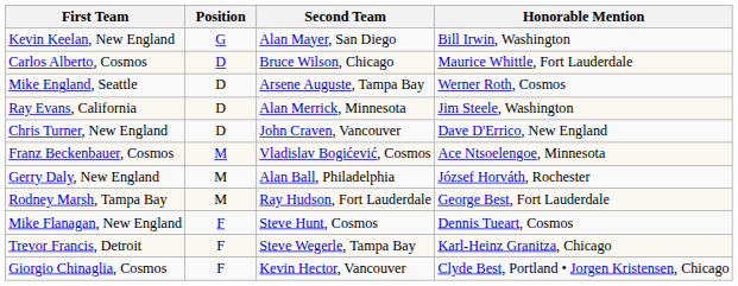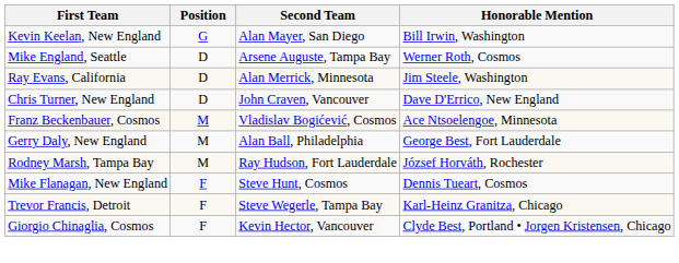- row: Carlos Alberto, Cosmos | D | Bruce Wilson, Chicago | Maurice Whittle, Fort Lauderdale
Gerry Daly, New England | Honorable Mention: József Horváth, Rochester -> George Best, Fort Lauderdale
Rodney Marsh, Tampa Bay | Honorable Mention: George Best, Fort Lauderdale -> József Horváth, Rochester
